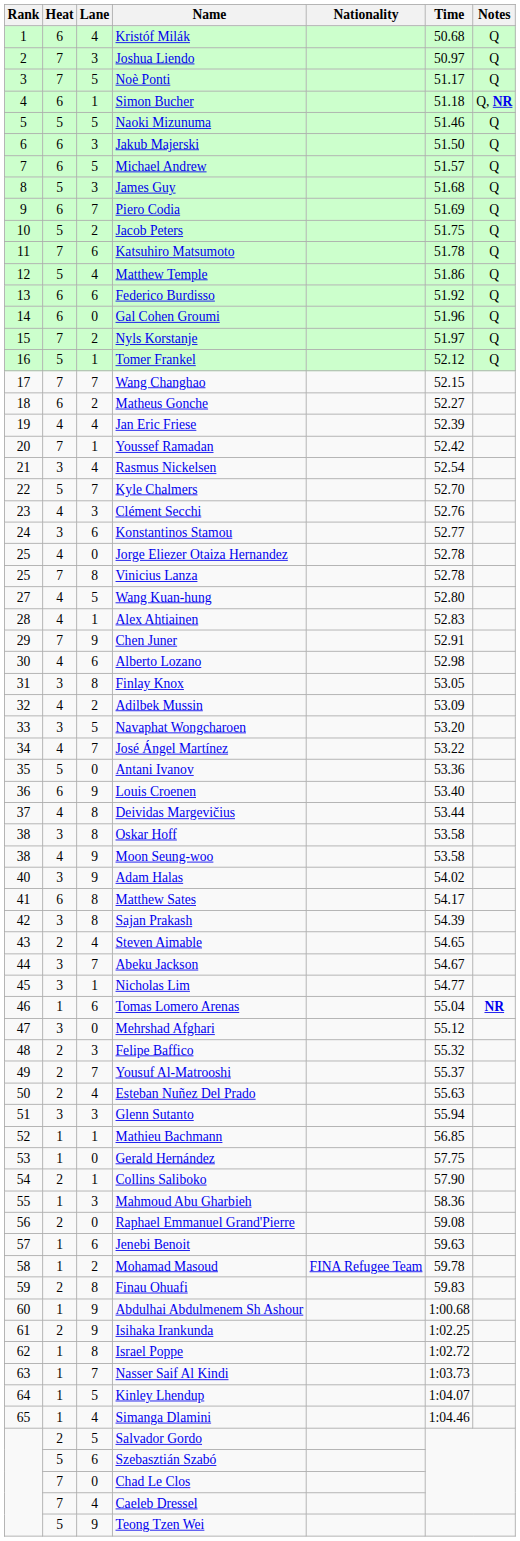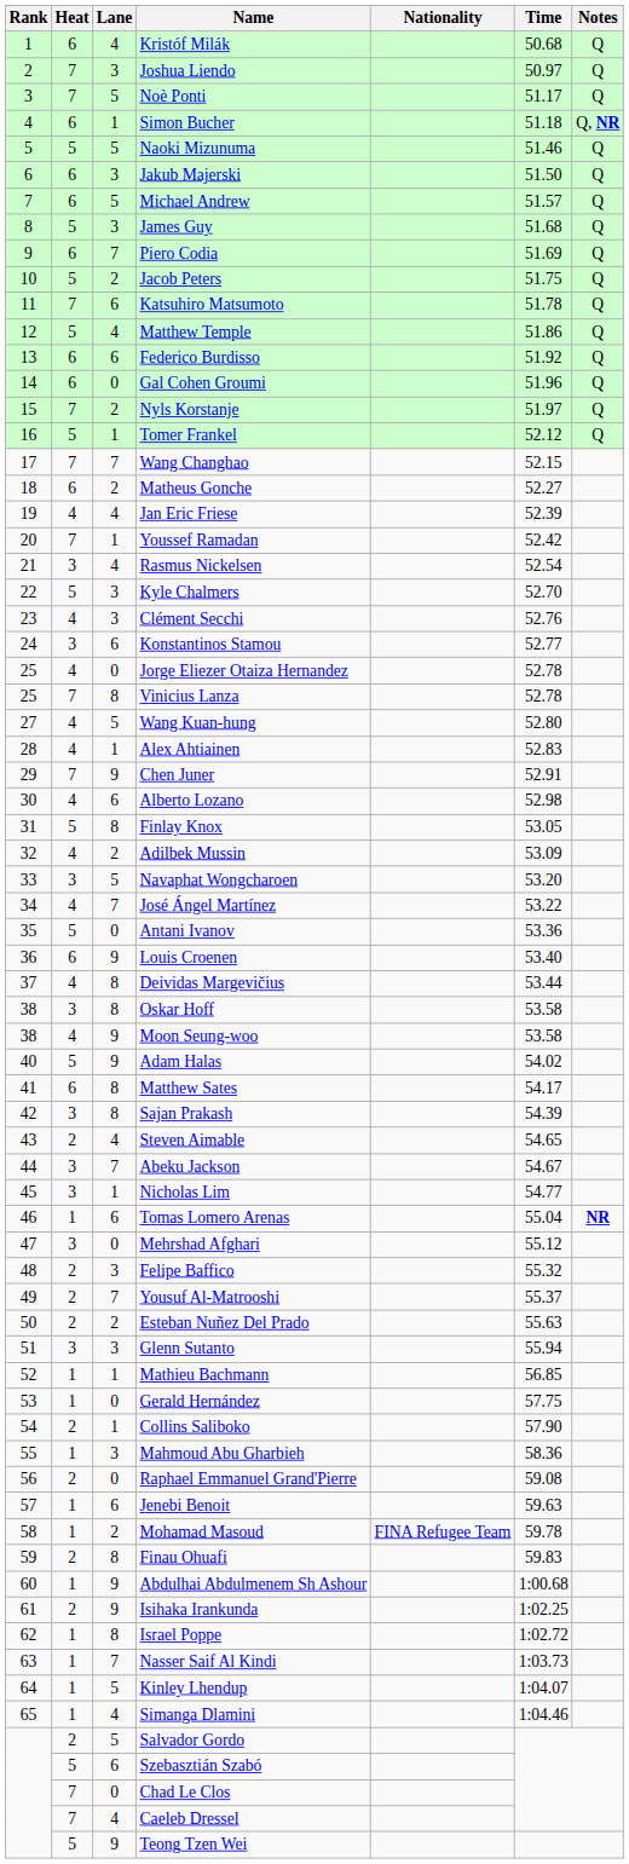Kyle Chalmers | Lane: 7 -> 3
Finlay Knox | Heat: 3 -> 5
Adam Halas | Heat: 3 -> 5
Esteban Nuñez Del Prado | Lane: 4 -> 2
